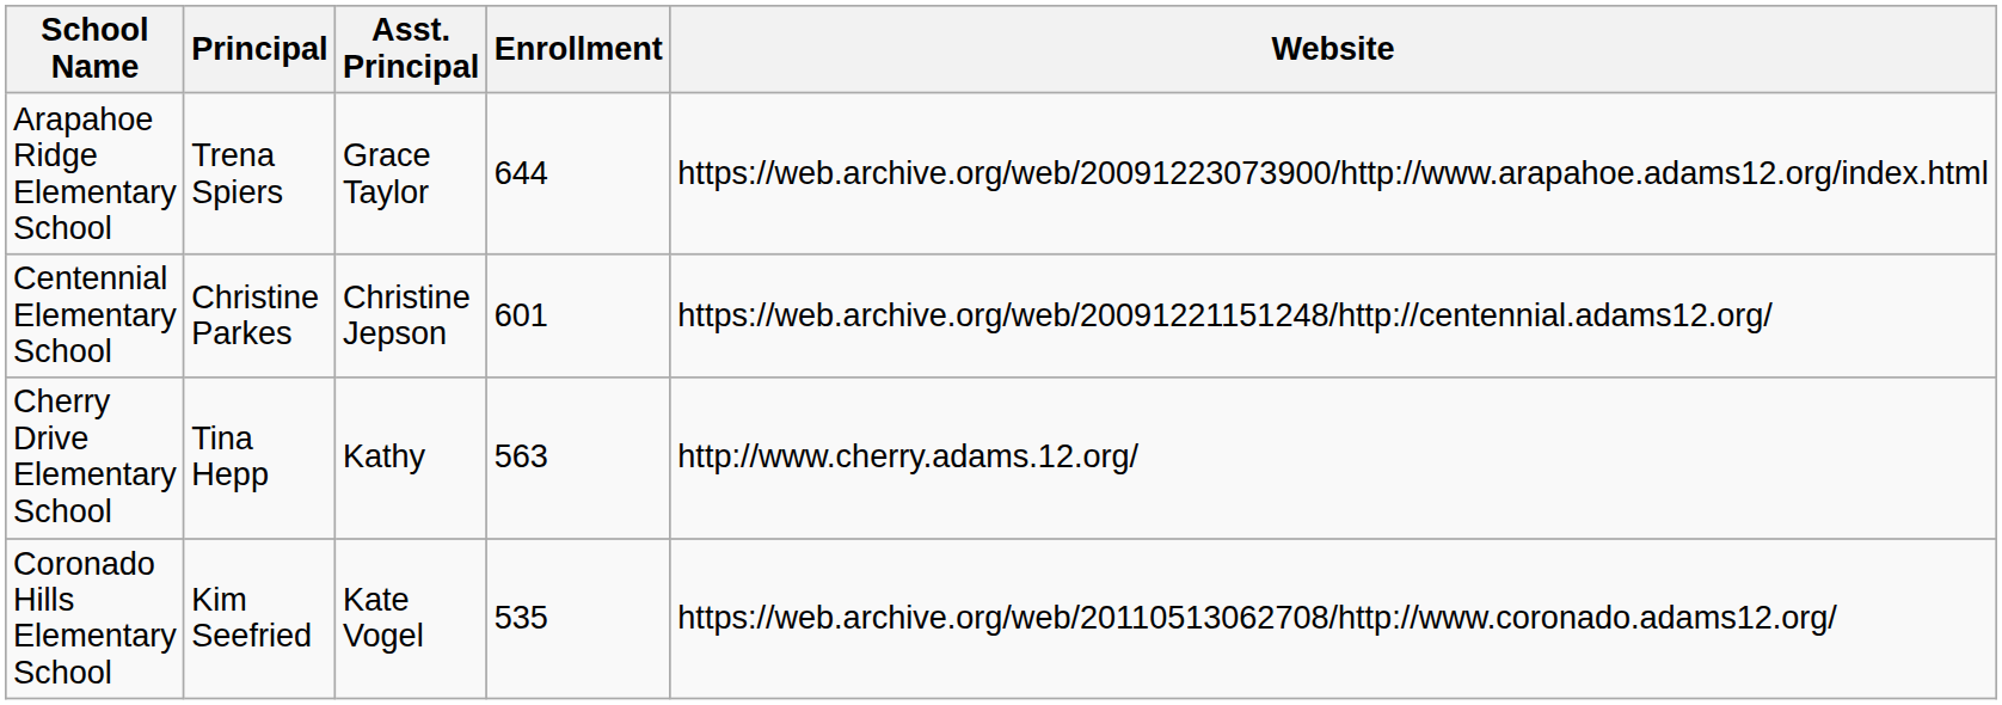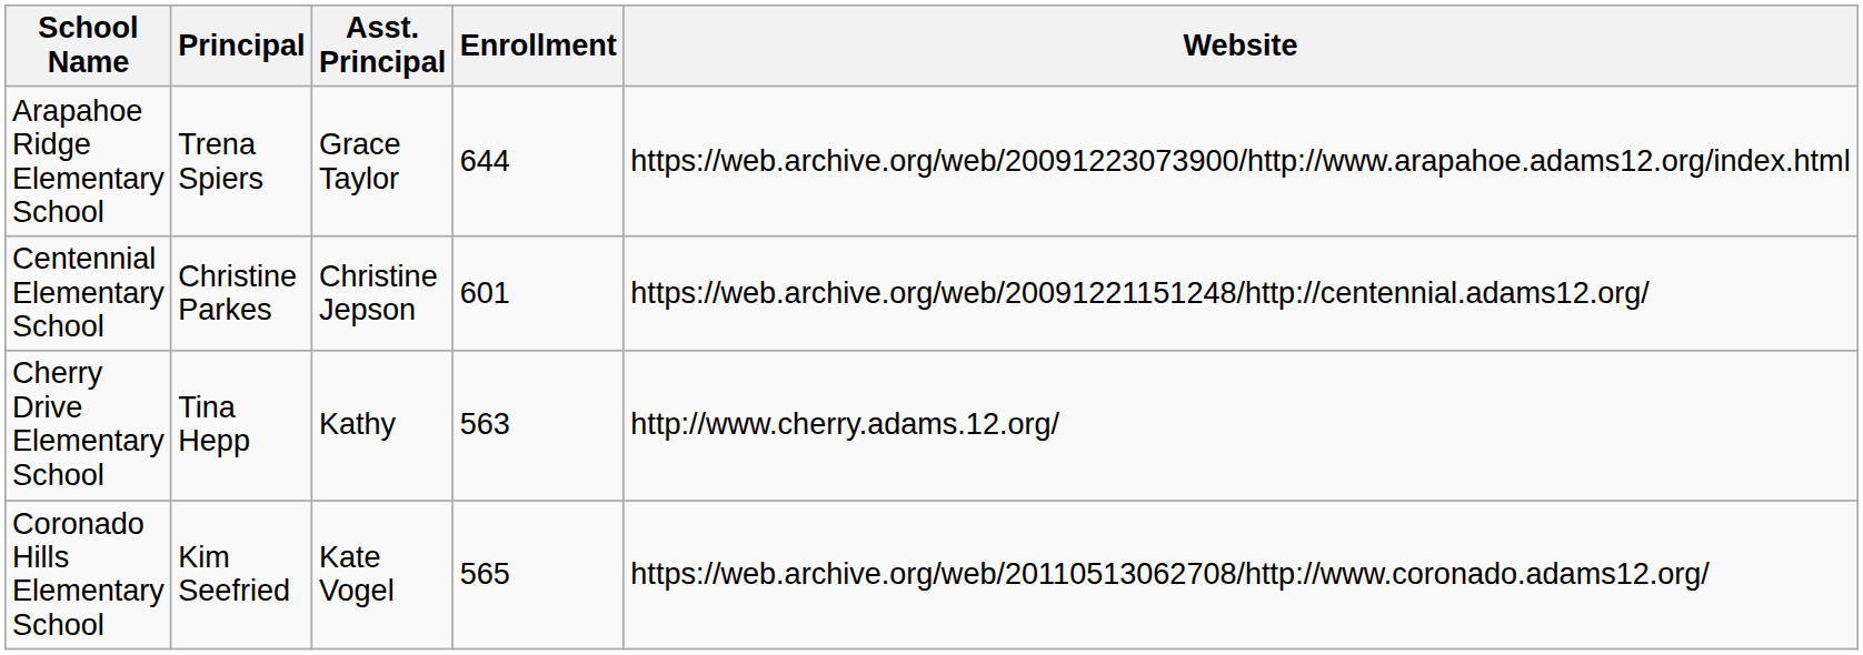Coronado Hills Elementary School | Enrollment: 535 -> 565
